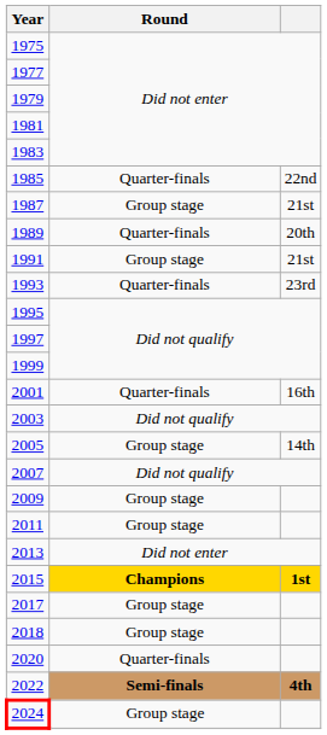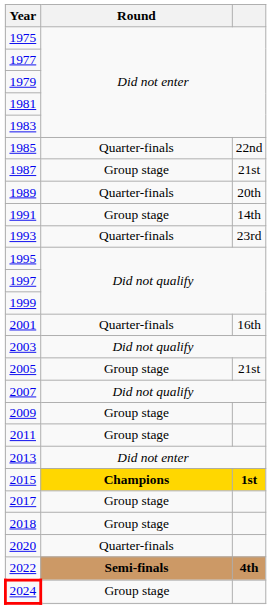1991 | column 3: 21st -> 14th
2005 | column 3: 14th -> 21st
